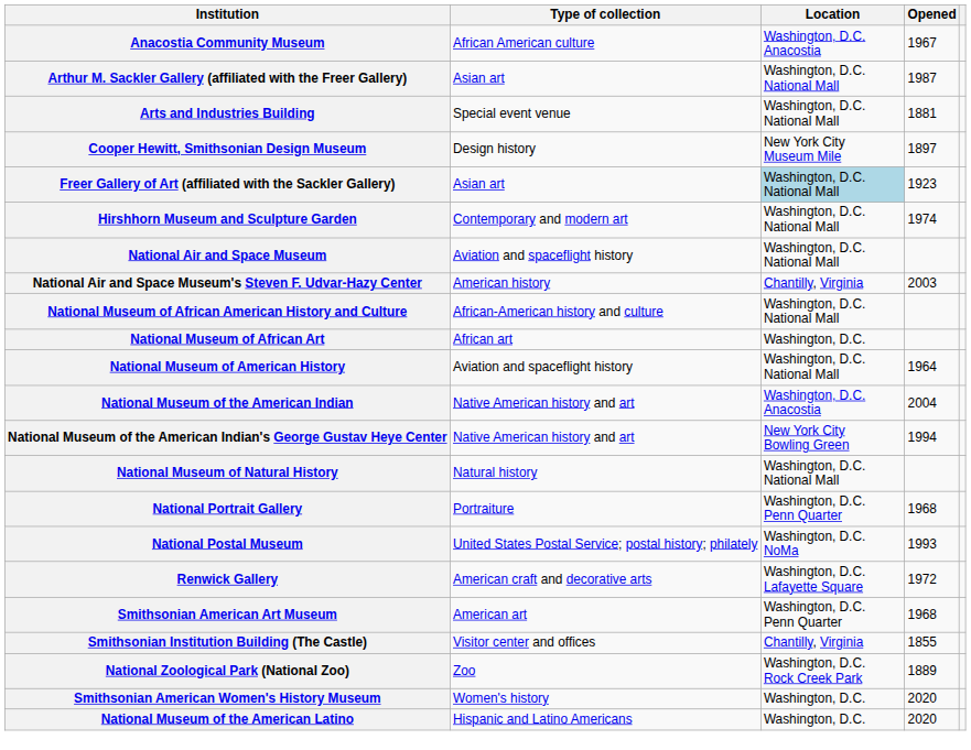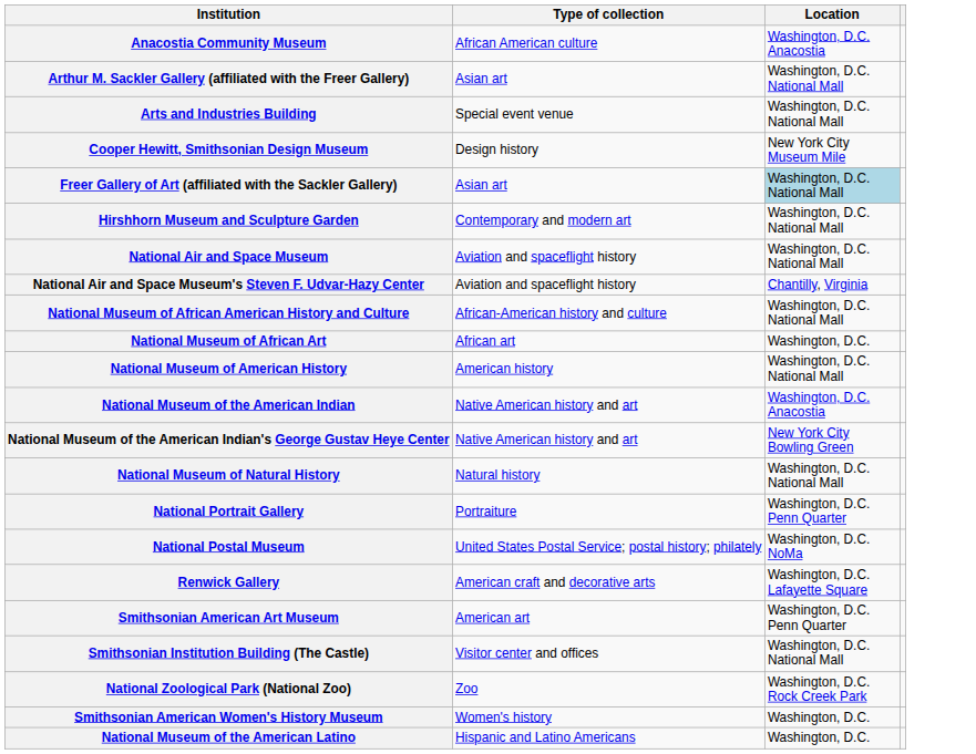- column: Opened | 1967 | 1987 | 1881 | 1897 | 1923 | 1974 | 2003 | 1964 | 2004 | 1994 | 1968 | 1993 | 1972 | 1968 | 1855 | 1889 | 2020 | 2020
National Air and Space Museum's Steven F. Udvar-Hazy Center | Type of collection: American history -> Aviation and spaceflight history
National Museum of American History | Type of collection: Aviation and spaceflight history -> American history
Smithsonian Institution Building (The Castle) | Location: Chantilly, Virginia -> Washington, D.C. National Mall
